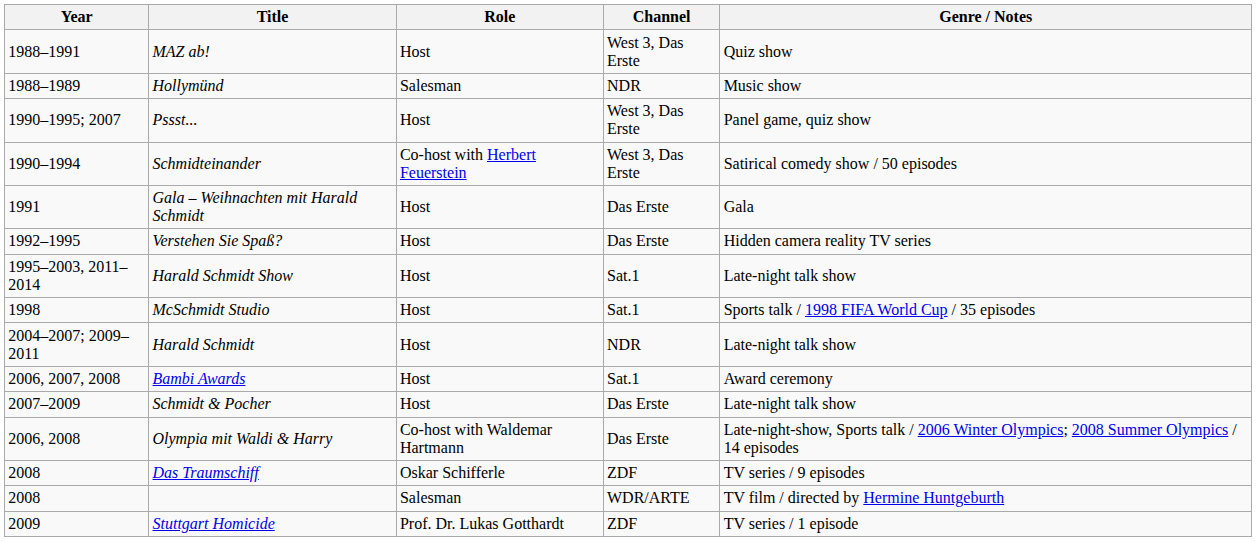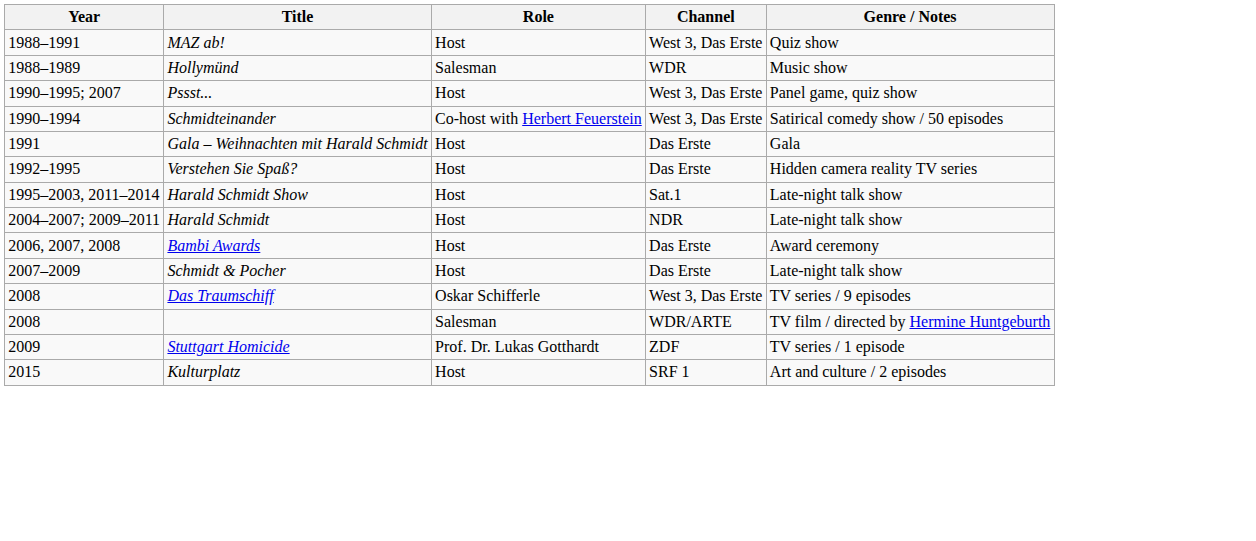Hollymünd | Channel: NDR -> WDR
- row: 1998 | McSchmidt Studio | Host | Sat.1 | Sports talk / 1998 FIFA World Cup / 35 episodes
Bambi Awards | Channel: Sat.1 -> Das Erste
- row: 2006, 2008 | Olympia mit Waldi & Harry | Co-host with Waldemar Hartmann | Das Erste | Late-night-show, Sports talk / 2006 Winter Olympics; 2008 Summer Olympics / 14 episodes
Das Traumschiff | Channel: ZDF -> West 3, Das Erste
+ row: 2015 | Kulturplatz | Host | SRF 1 | Art and culture / 2 episodes
